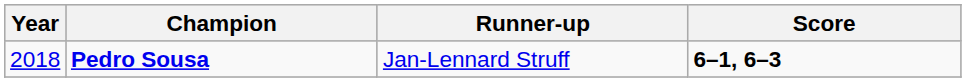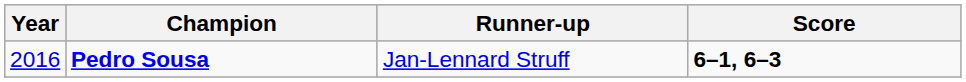Pedro Sousa | Year: 2018 -> 2016
